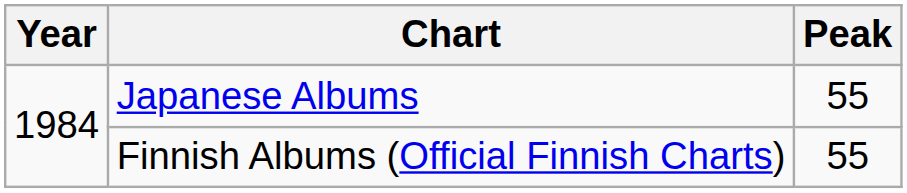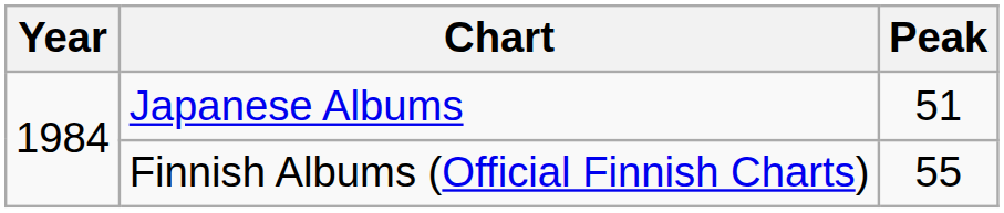Japanese Albums | Peak: 55 -> 51
